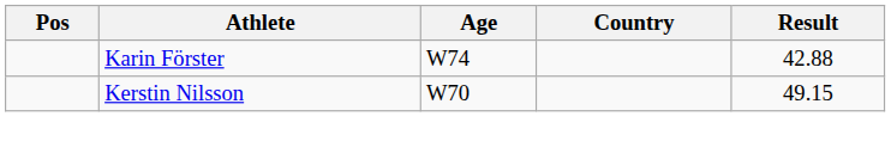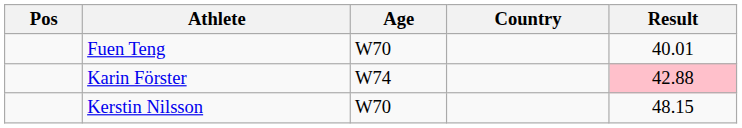+ row: Fuen Teng | W70 | 40.01
Karin Förster | Result: no background -> pink background
Kerstin Nilsson | Result: 49.15 -> 48.15
